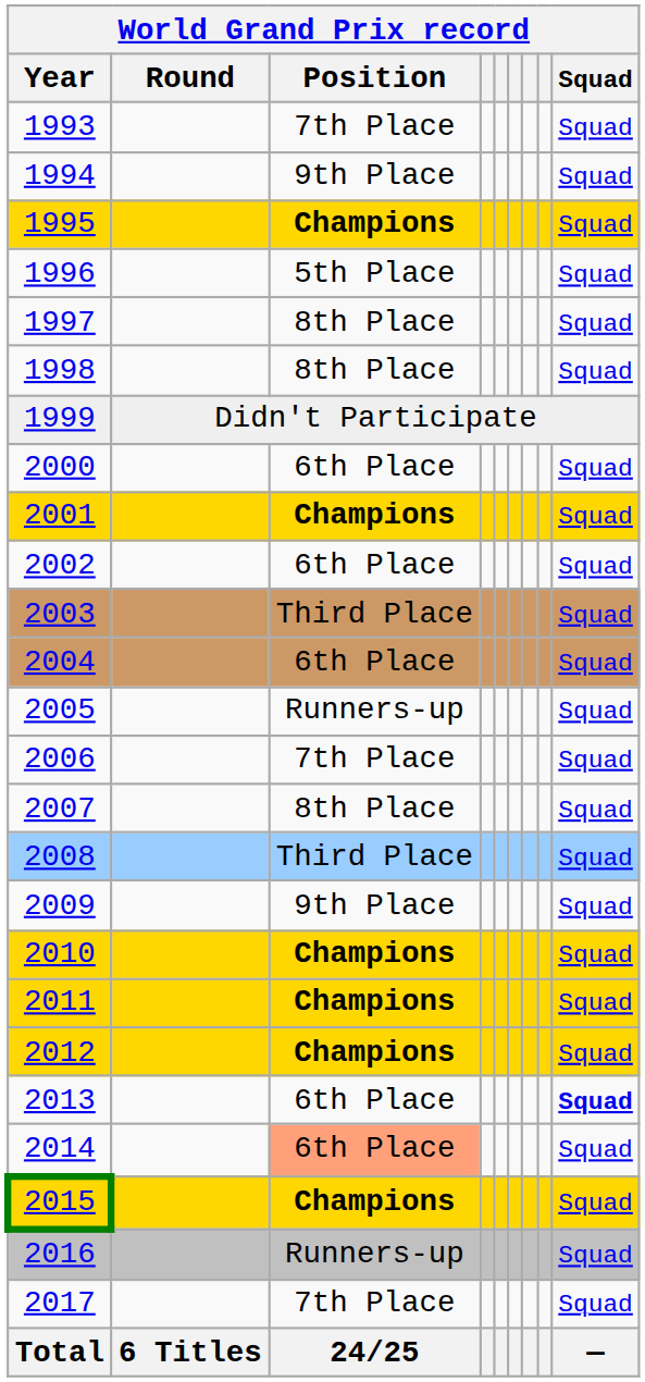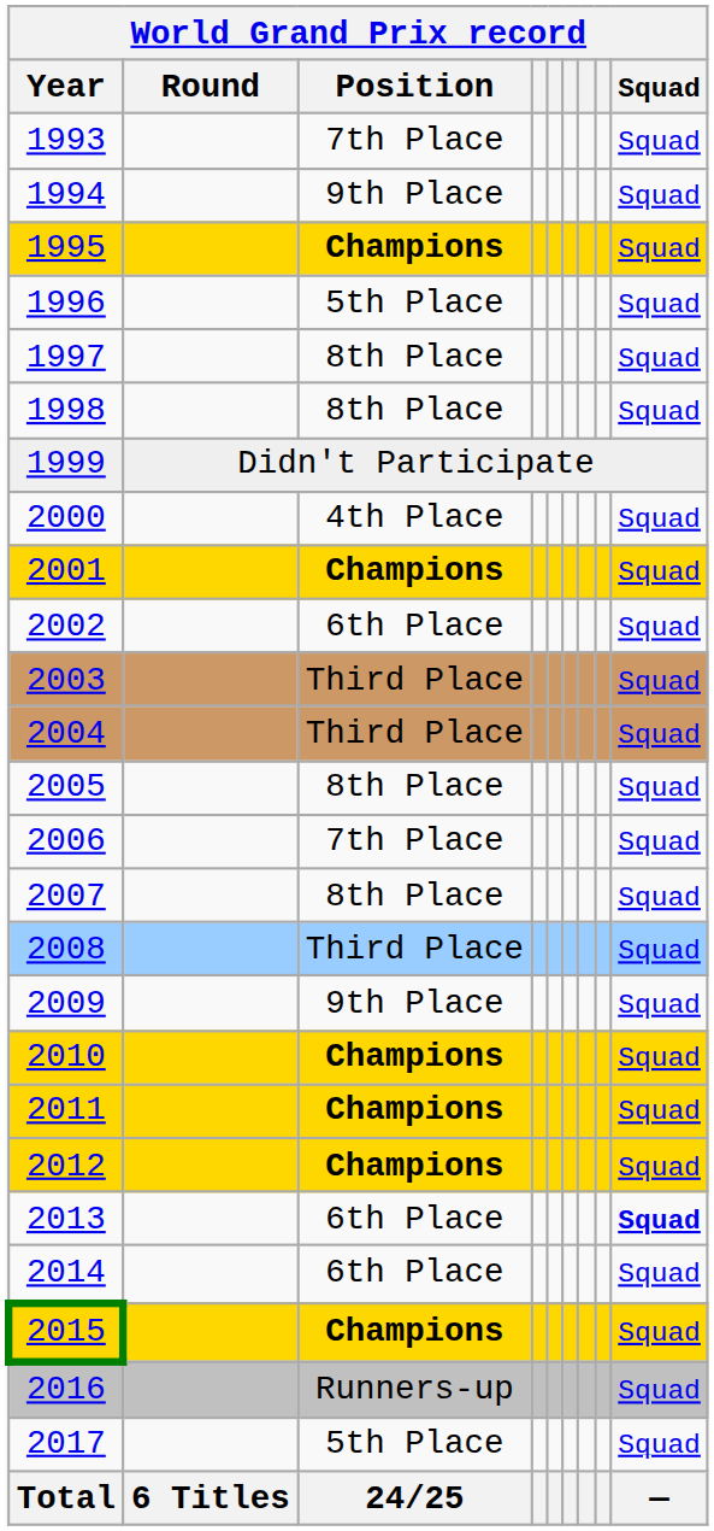2000 | Position: 6th Place -> 4th Place
2004 | Position: 6th Place -> Third Place
2005 | Position: Runners-up -> 8th Place
2014 | Position: lightsalmon background -> no background
2017 | Position: 7th Place -> 5th Place
